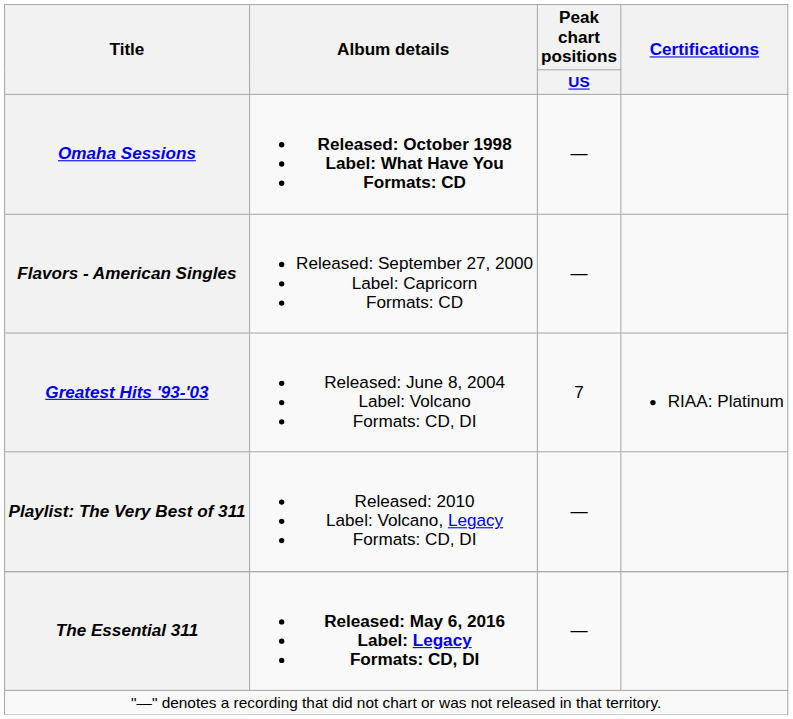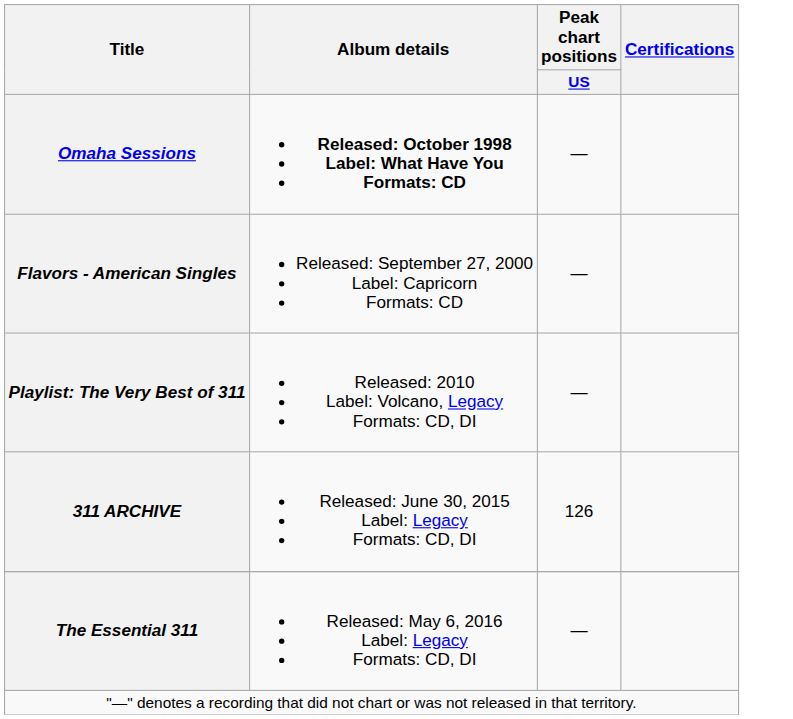- row: Greatest Hits '93-'03 | Released: June 8, 2004 Label: Volcano Formats: CD, DI | 7 | RIAA: Platinum
+ row: 311 ARCHIVE | Released: June 30, 2015 Label: Legacy Formats: CD, DI | 126
The Essential 311 | Album details: bold -> normal
